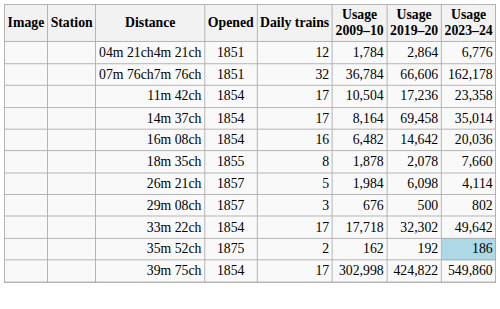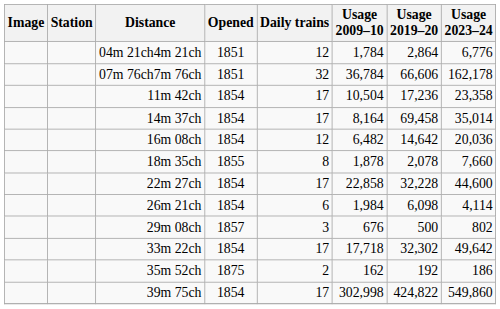16m 08ch | Daily trains: 16 -> 12
+ row: 22m 27ch | 1854 | 17 | 22,858 | 32,228 | 44,600
26m 21ch | Opened: 1857 -> 1854
26m 21ch | Daily trains: 5 -> 6
35m 52ch | Usage 2023–24: lightblue background -> no background
